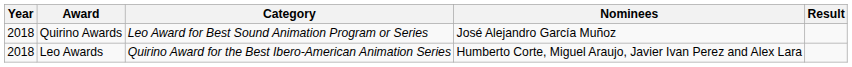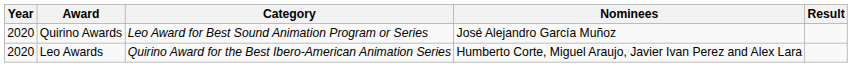Quirino Awards | Year: 2018 -> 2020
Leo Awards | Year: 2018 -> 2020
